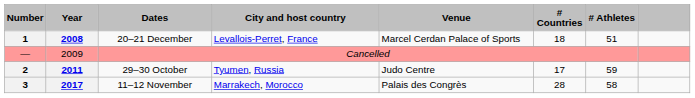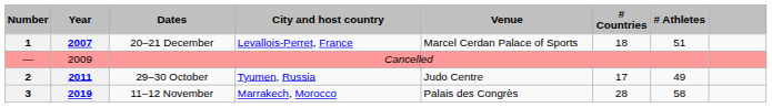20–21 December | Year: 2008 -> 2007
29–30 October | # Athletes: 59 -> 49
11–12 November | Year: 2017 -> 2019
